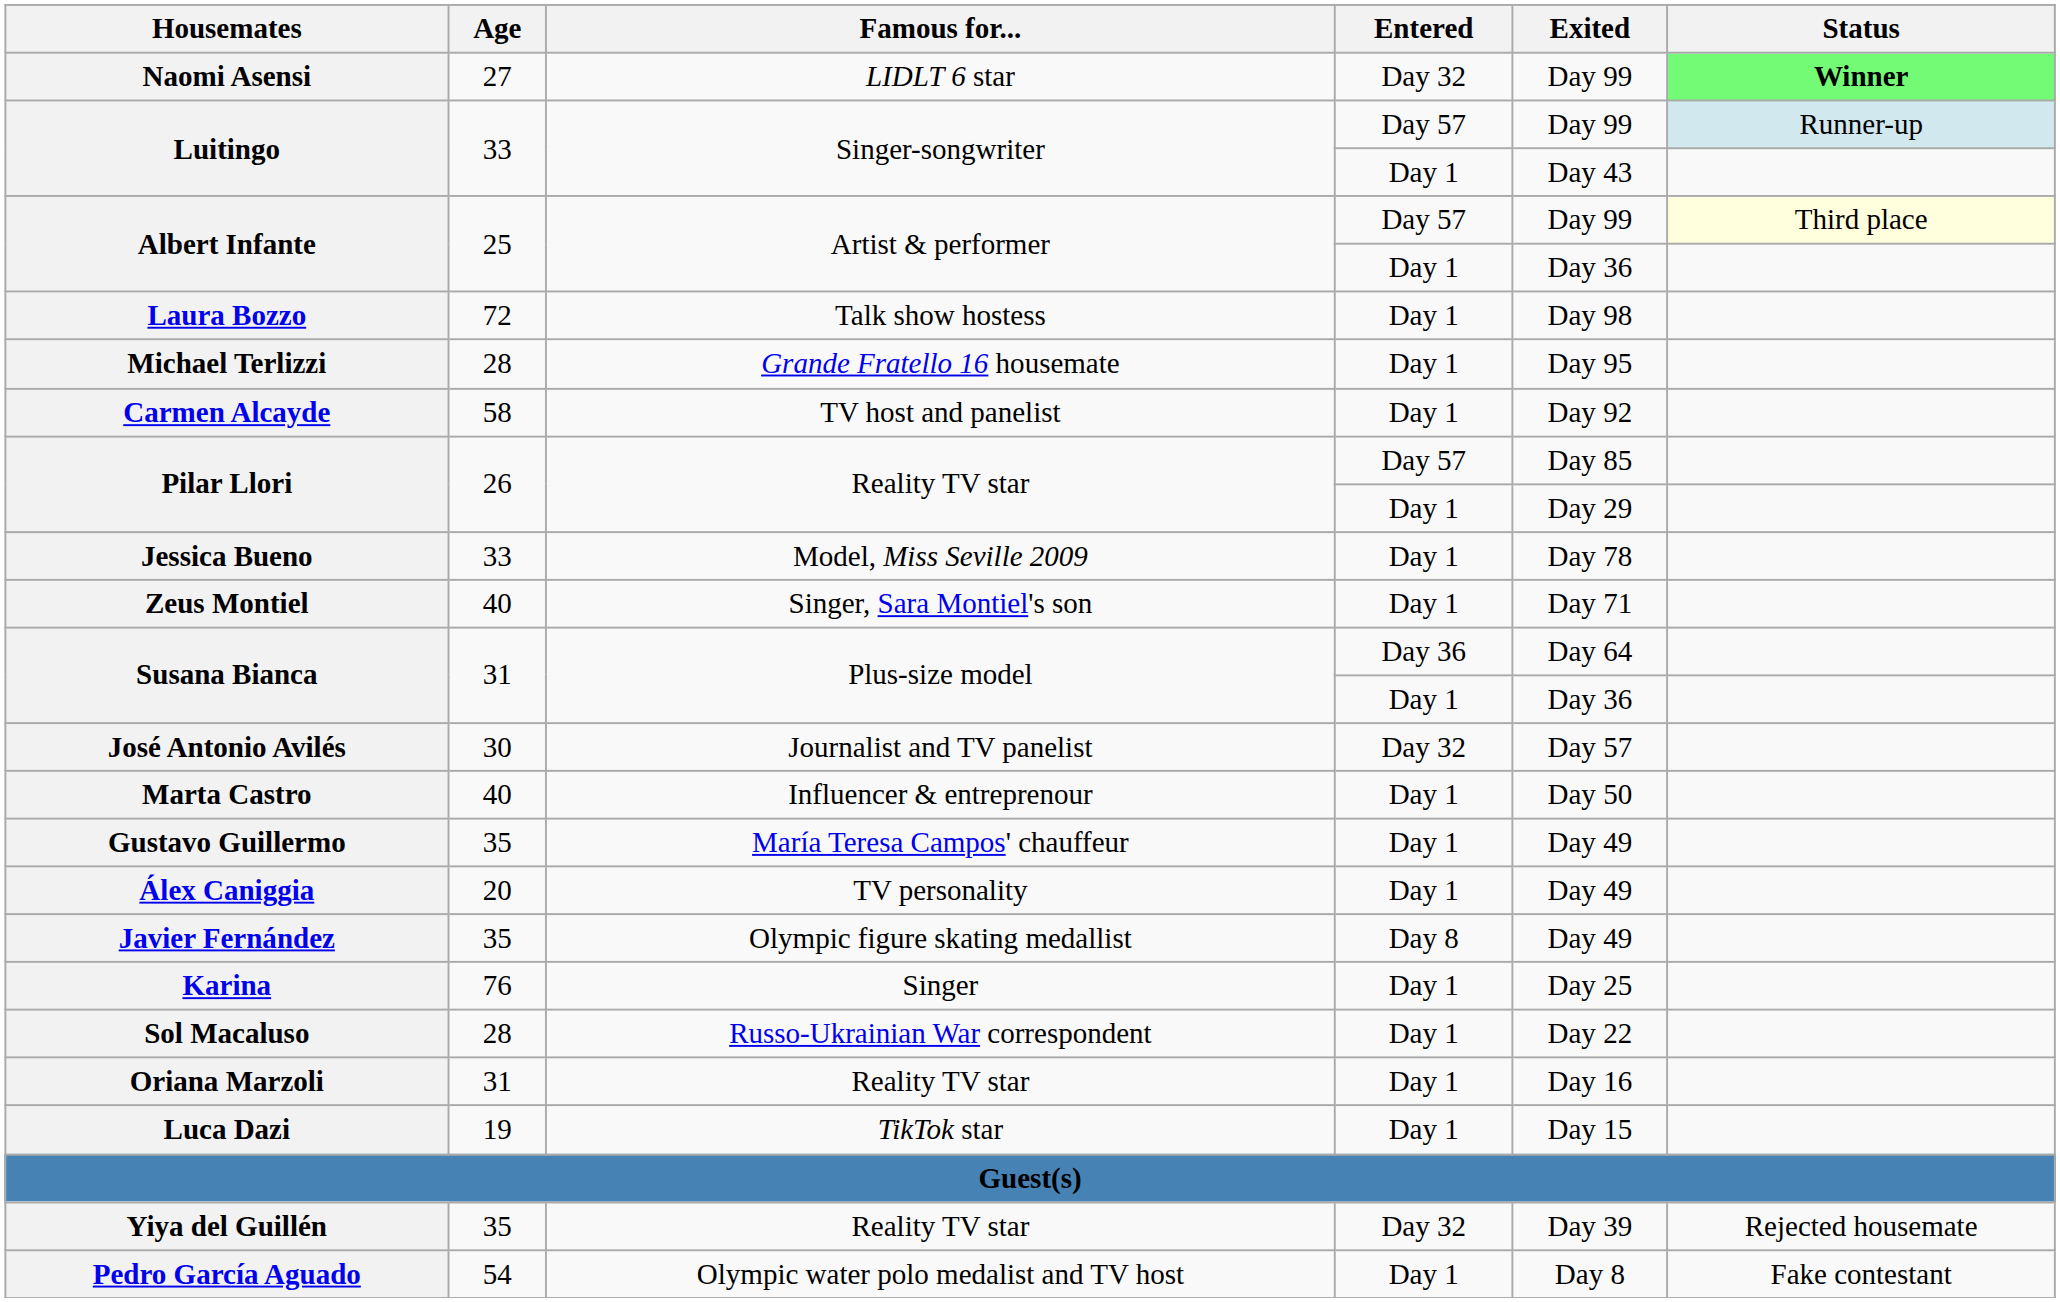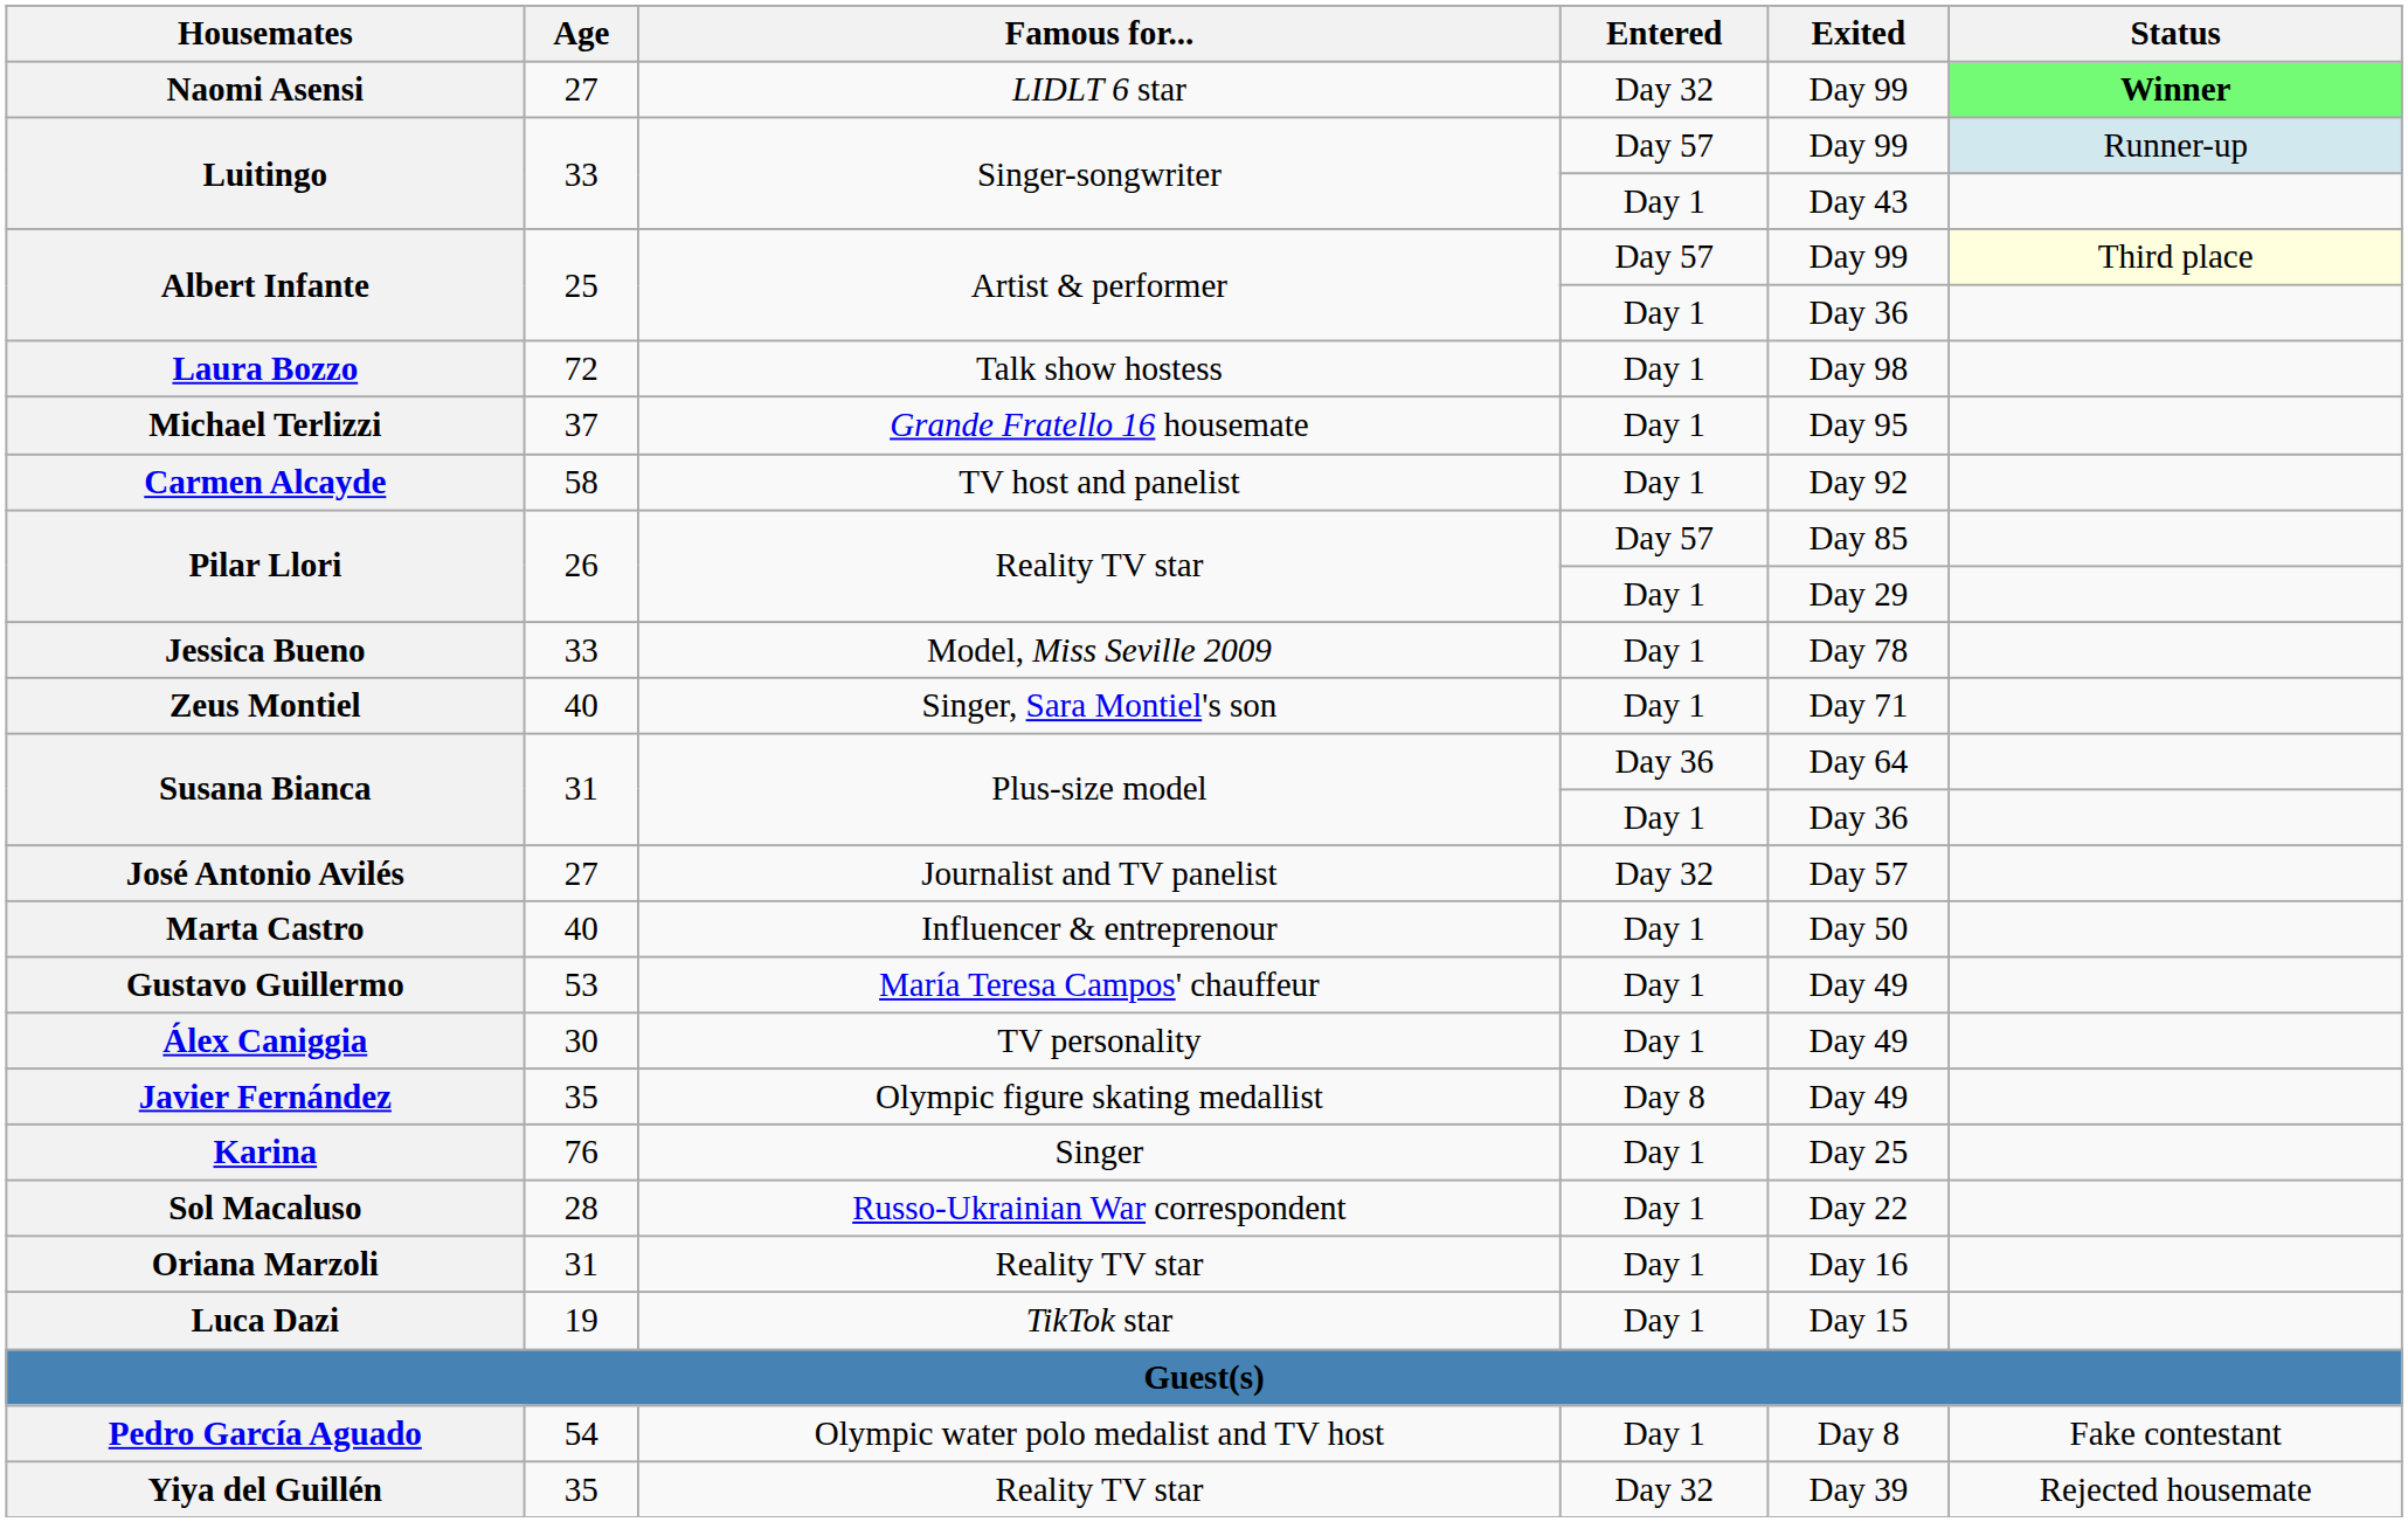Michael Terlizzi | Age: 28 -> 37
José Antonio Avilés | Age: 30 -> 27
Gustavo Guillermo | Age: 35 -> 53
Álex Caniggia | Age: 20 -> 30
rows swapped: Yiya del Guillén <-> Pedro García Aguado
